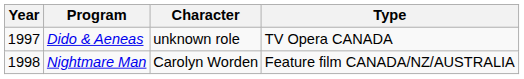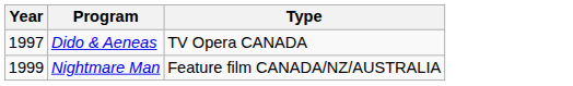- column: Character | unknown role | Carolyn Worden
Nightmare Man | Year: 1998 -> 1999
